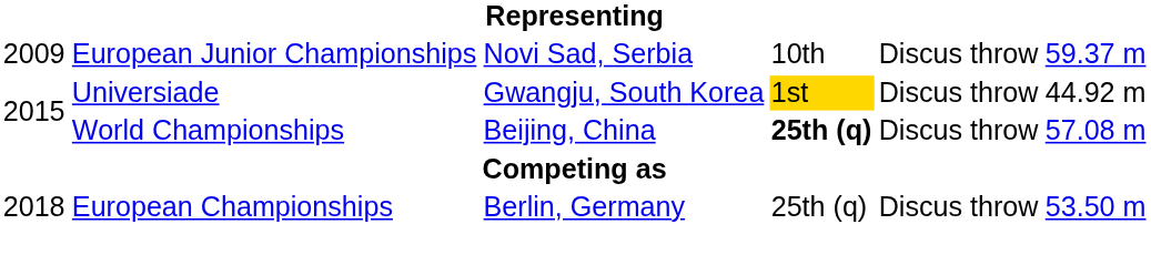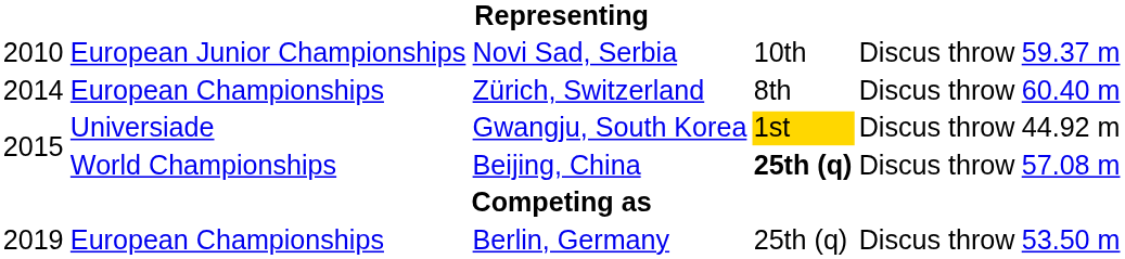Novi Sad, Serbia | column 1: 2009 -> 2010
+ row: 2014 | European Championships | Zürich, Switzerland | 8th | Discus throw | 60.40 m
Berlin, Germany | column 1: 2018 -> 2019
